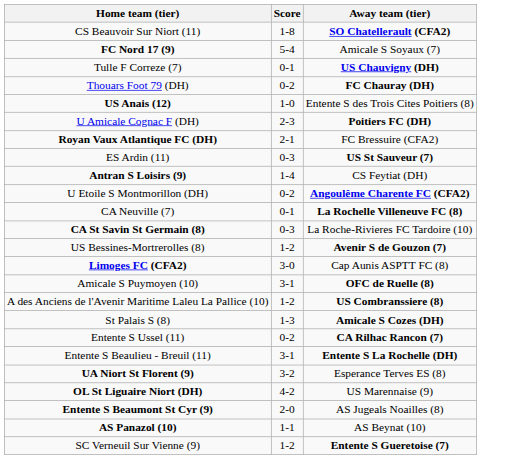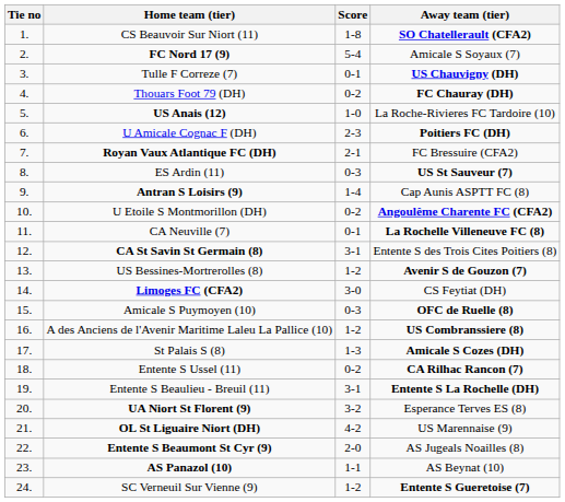+ column: Tie no | 1. | 2. | 3. | 4. | 5. | 6. | 7. | 8. | 9. | 10. | 11. | 12. | 13. | 14. | 15. | 16. | 17. | 18. | 19. | 20. | 21. | 22. | 23. | 24.
US Anais (12) | Away team (tier): Entente S des Trois Cites Poitiers (8) -> La Roche-Rivieres FC Tardoire (10)
Antran S Loisirs (9) | Away team (tier): CS Feytiat (DH) -> Cap Aunis ASPTT FC (8)
CA St Savin St Germain (8) | Score: 0-3 -> 3-1
CA St Savin St Germain (8) | Away team (tier): La Roche-Rivieres FC Tardoire (10) -> Entente S des Trois Cites Poitiers (8)
Limoges FC (CFA2) | Away team (tier): Cap Aunis ASPTT FC (8) -> CS Feytiat (DH)
Amicale S Puymoyen (10) | Score: 3-1 -> 0-3
